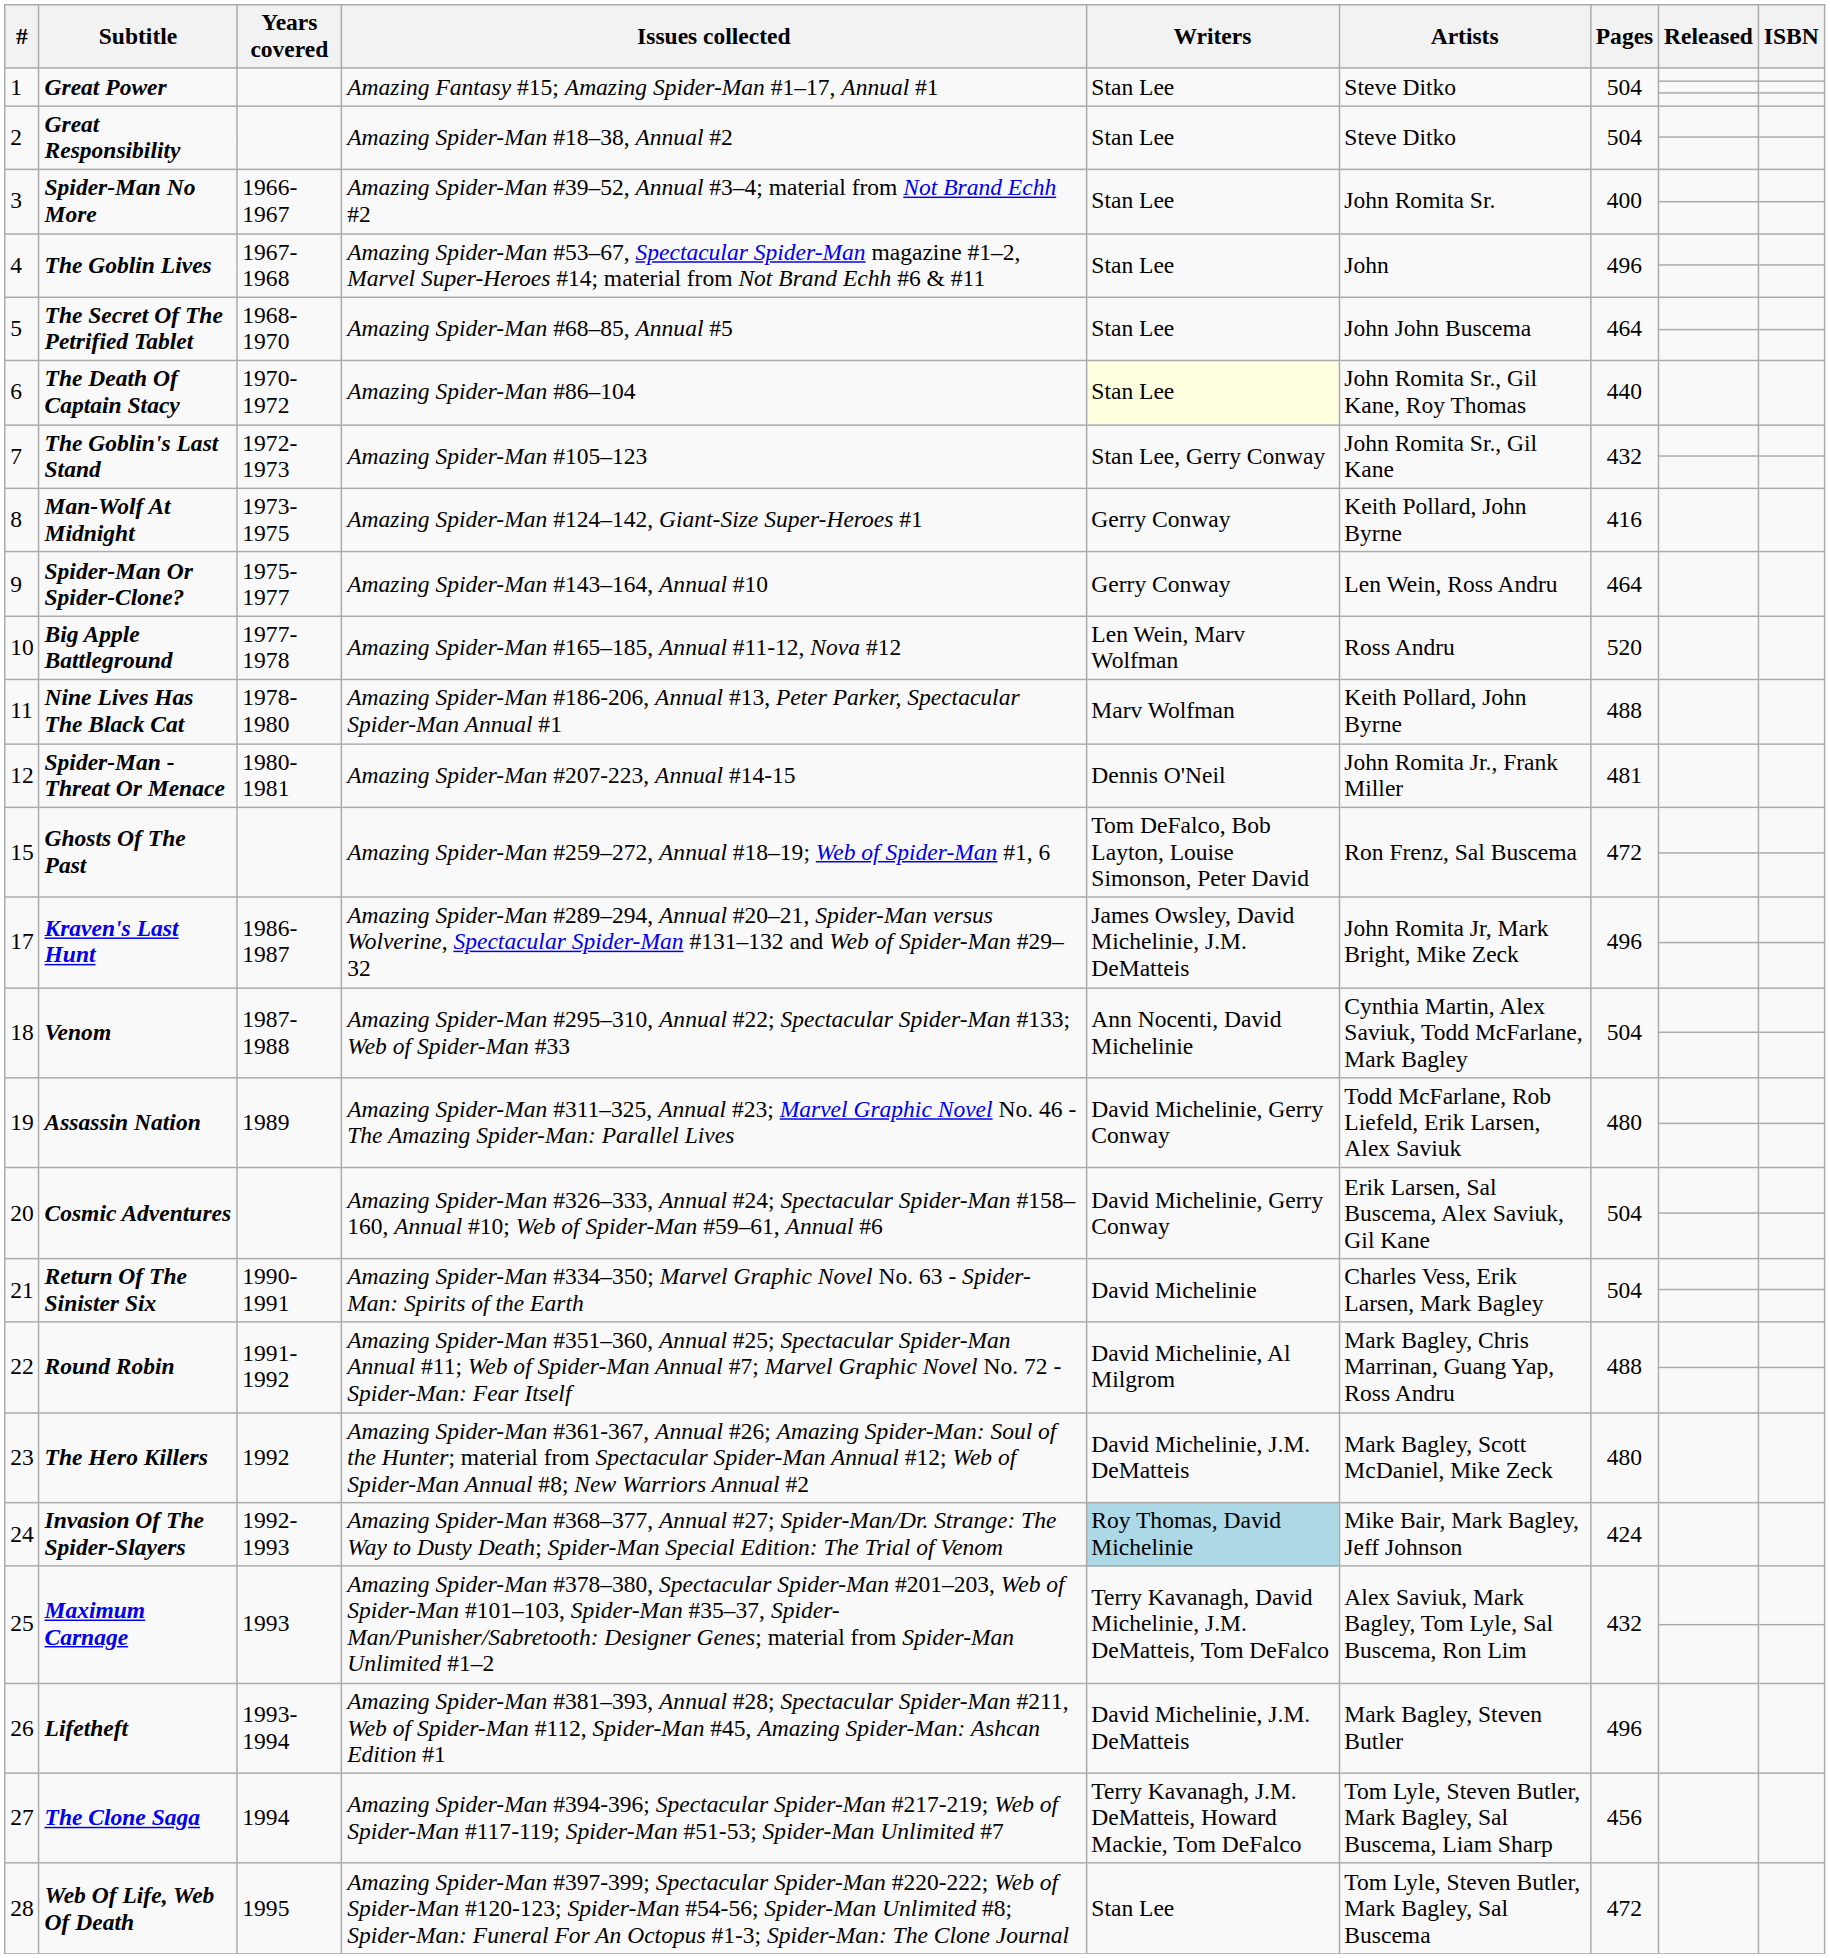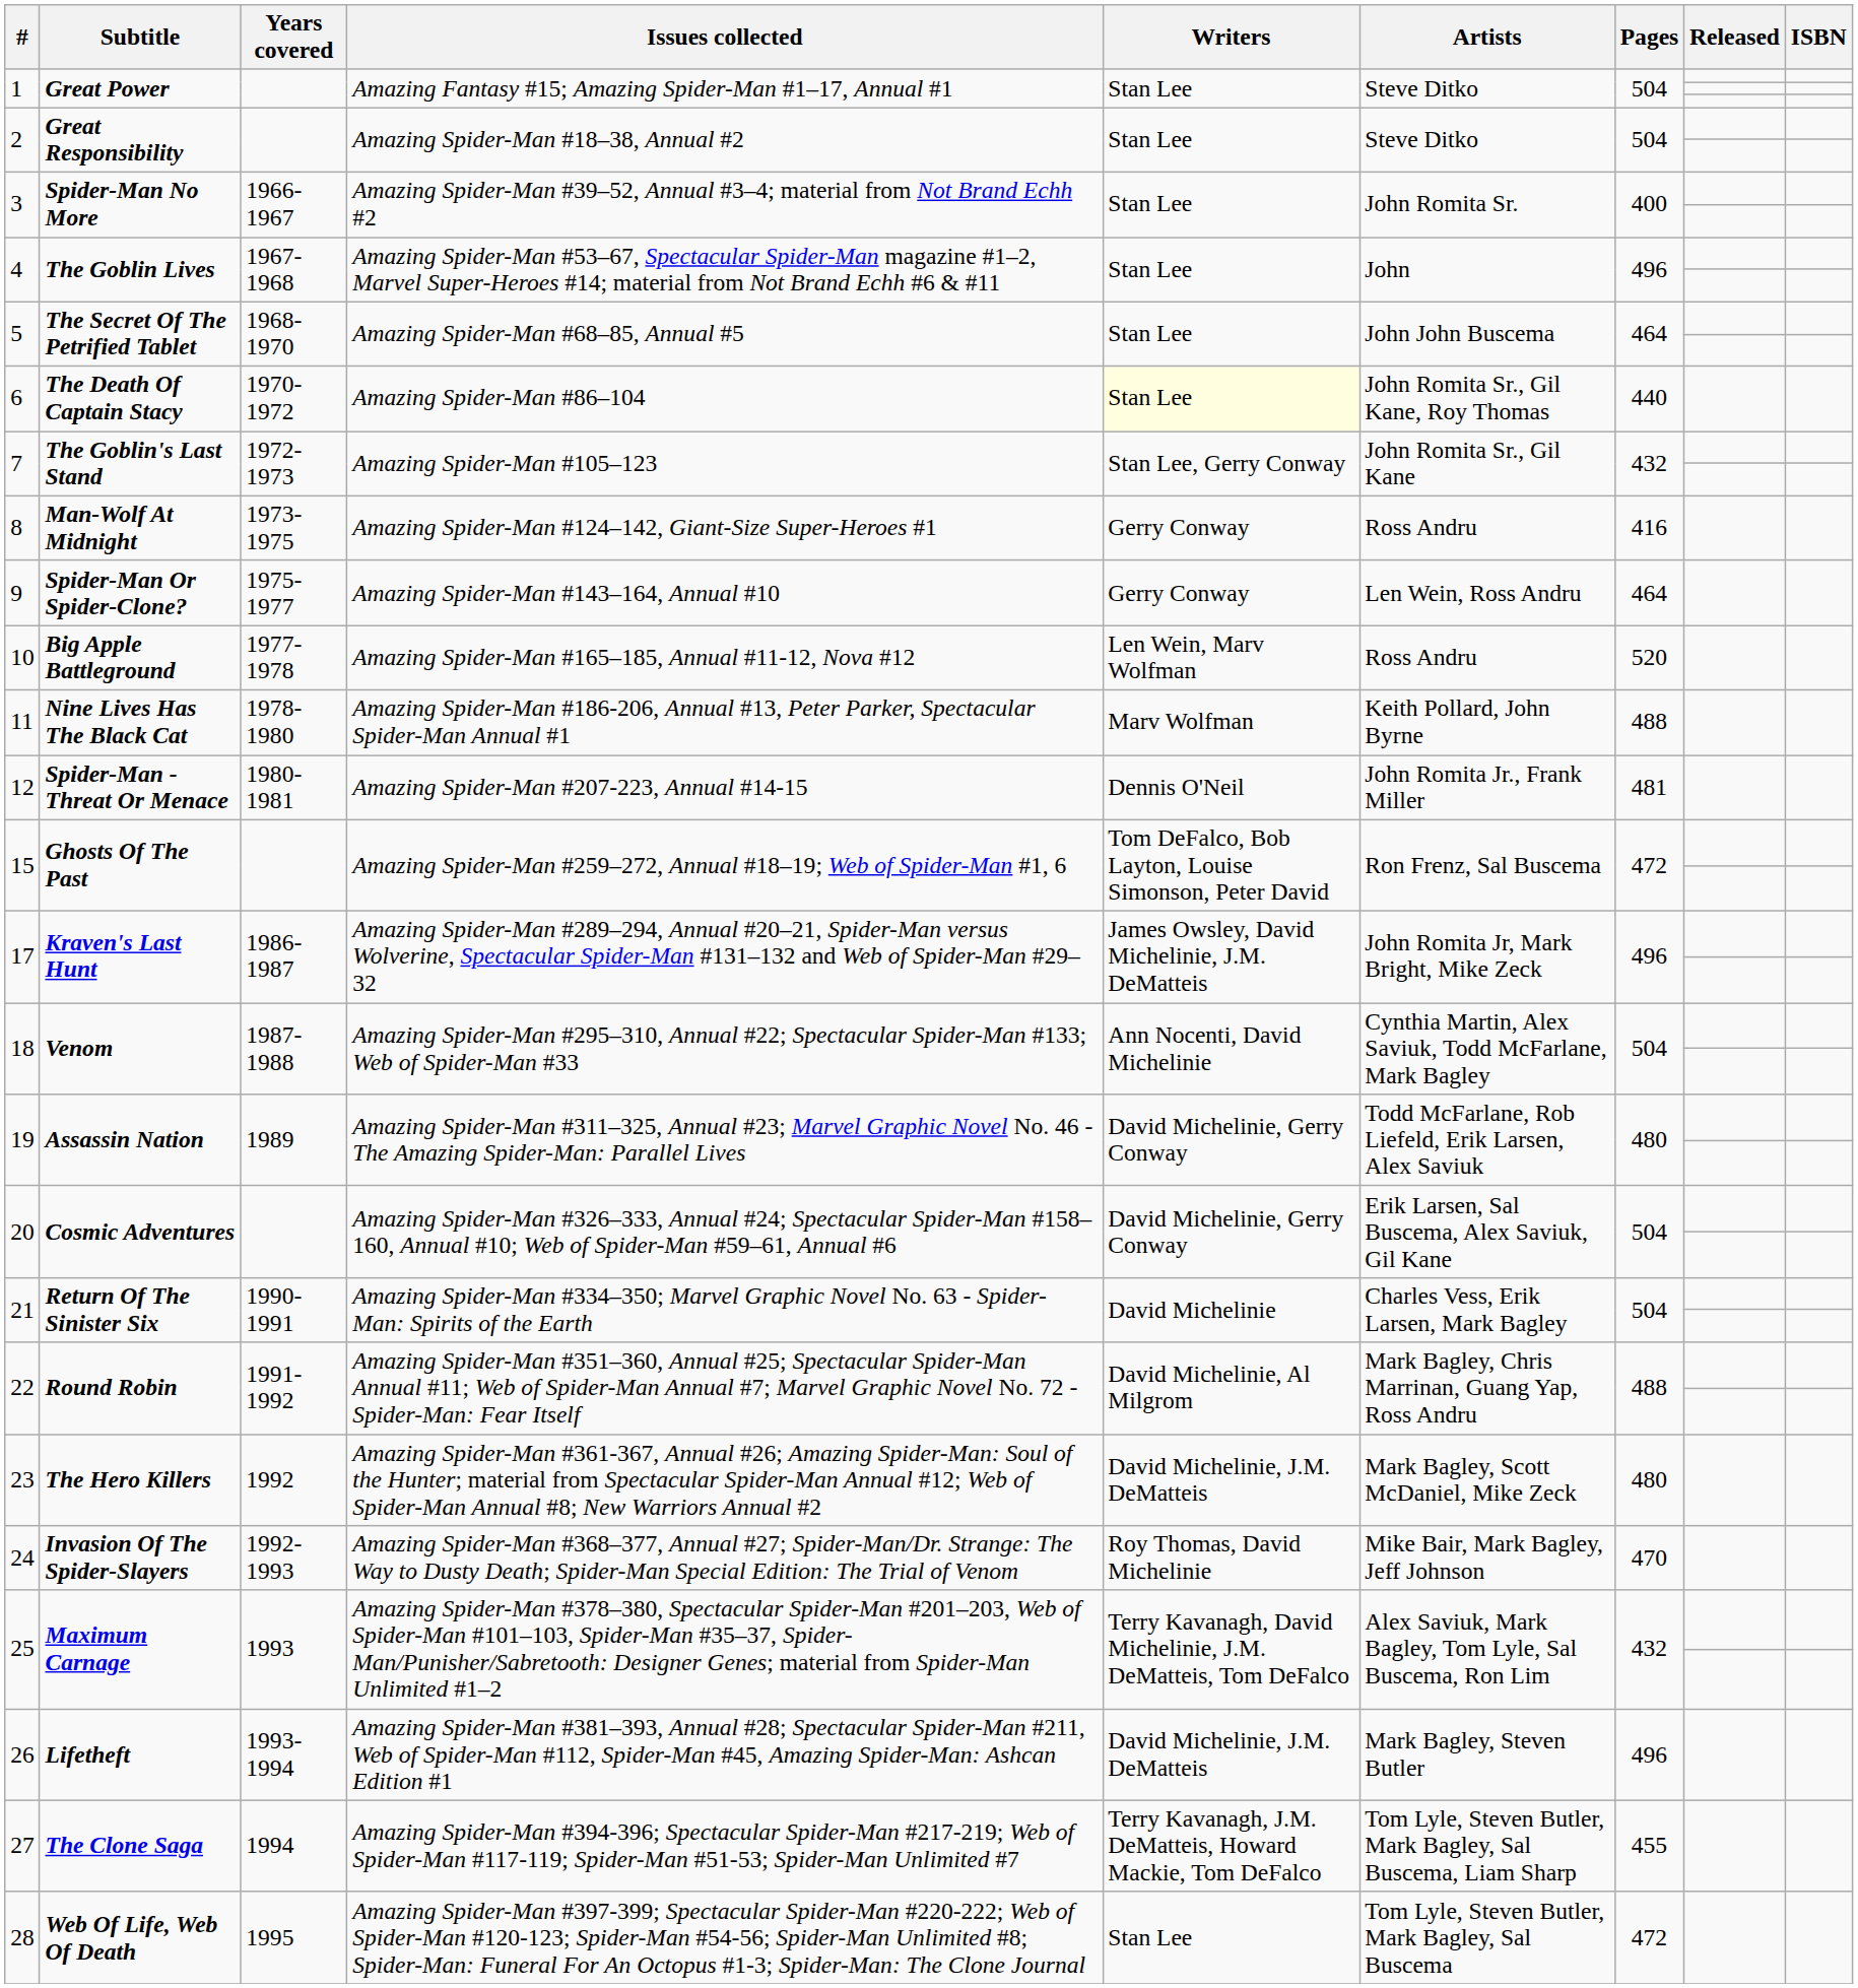8 | Artists: Keith Pollard, John Byrne -> Ross Andru
24 | Writers: lightblue background -> no background
24 | Pages: 424 -> 470
27 | Pages: 456 -> 455
